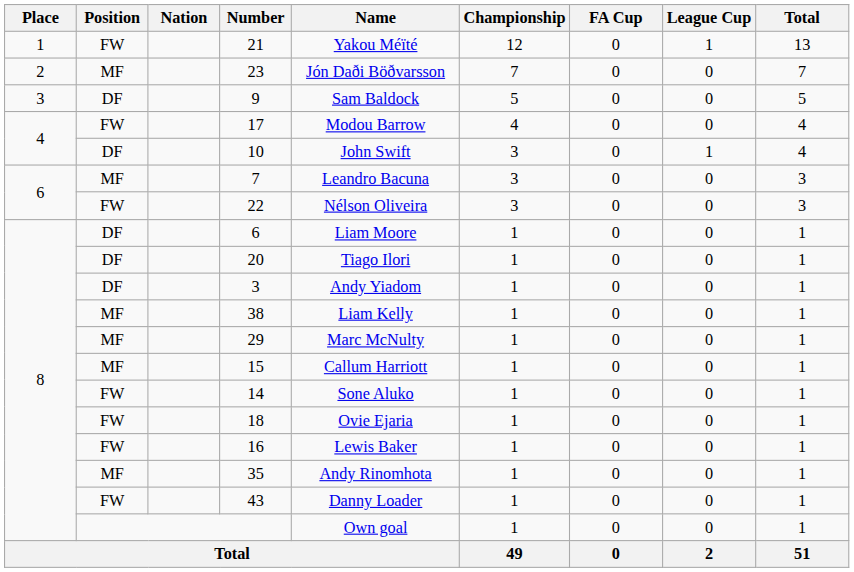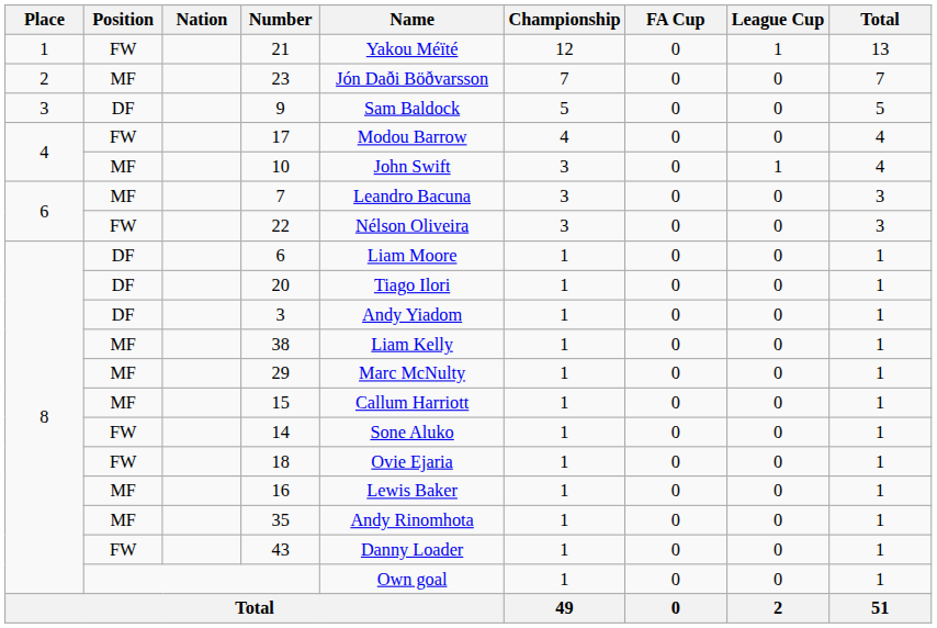10 | Position: DF -> MF
16 | Position: FW -> MF
